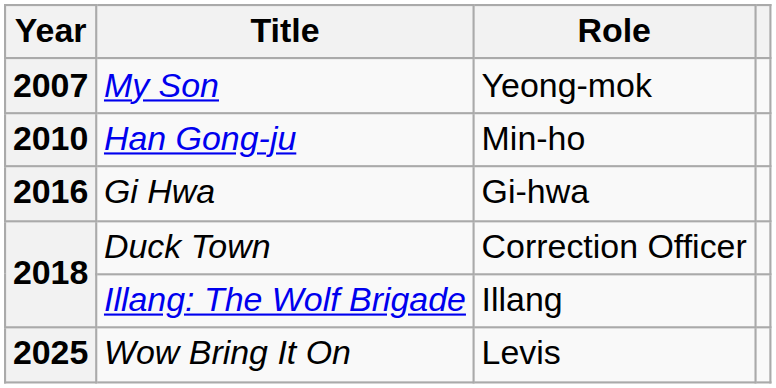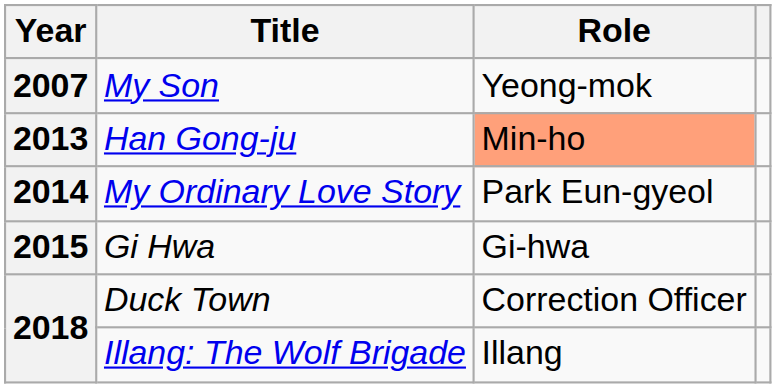Han Gong-ju | Year: 2010 -> 2013
Han Gong-ju | Role: no background -> lightsalmon background
+ row: 2014 | My Ordinary Love Story | Park Eun-gyeol
Gi Hwa | Year: 2016 -> 2015
- row: 2025 | Wow Bring It On | Levis
